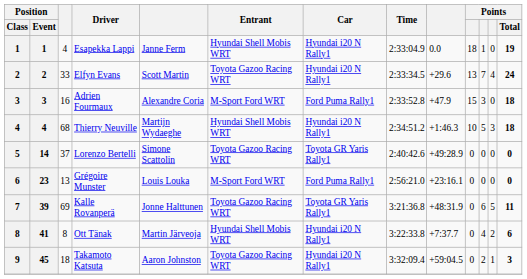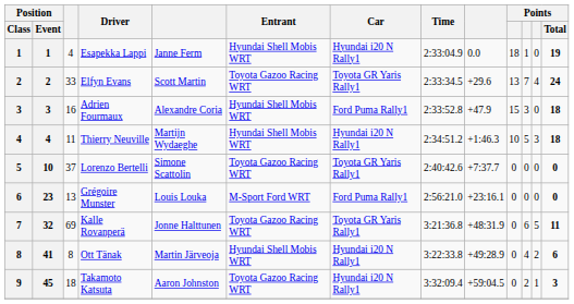Elfyn Evans | Car: Hyundai i20 N Rally1 -> Toyota GR Yaris Rally1
Adrien Fourmaux | Entrant: M-Sport Ford WRT -> Hyundai Shell Mobis WRT
Thierry Neuville | column 3: 68 -> 11
Lorenzo Bertelli | Position / Event: 14 -> 10
Lorenzo Bertelli | column 9: +49:28.9 -> +7:37.7
Kalle Rovanperä | Position / Event: 39 -> 32
Ott Tänak | column 9: +7:37.7 -> +49:28.9
